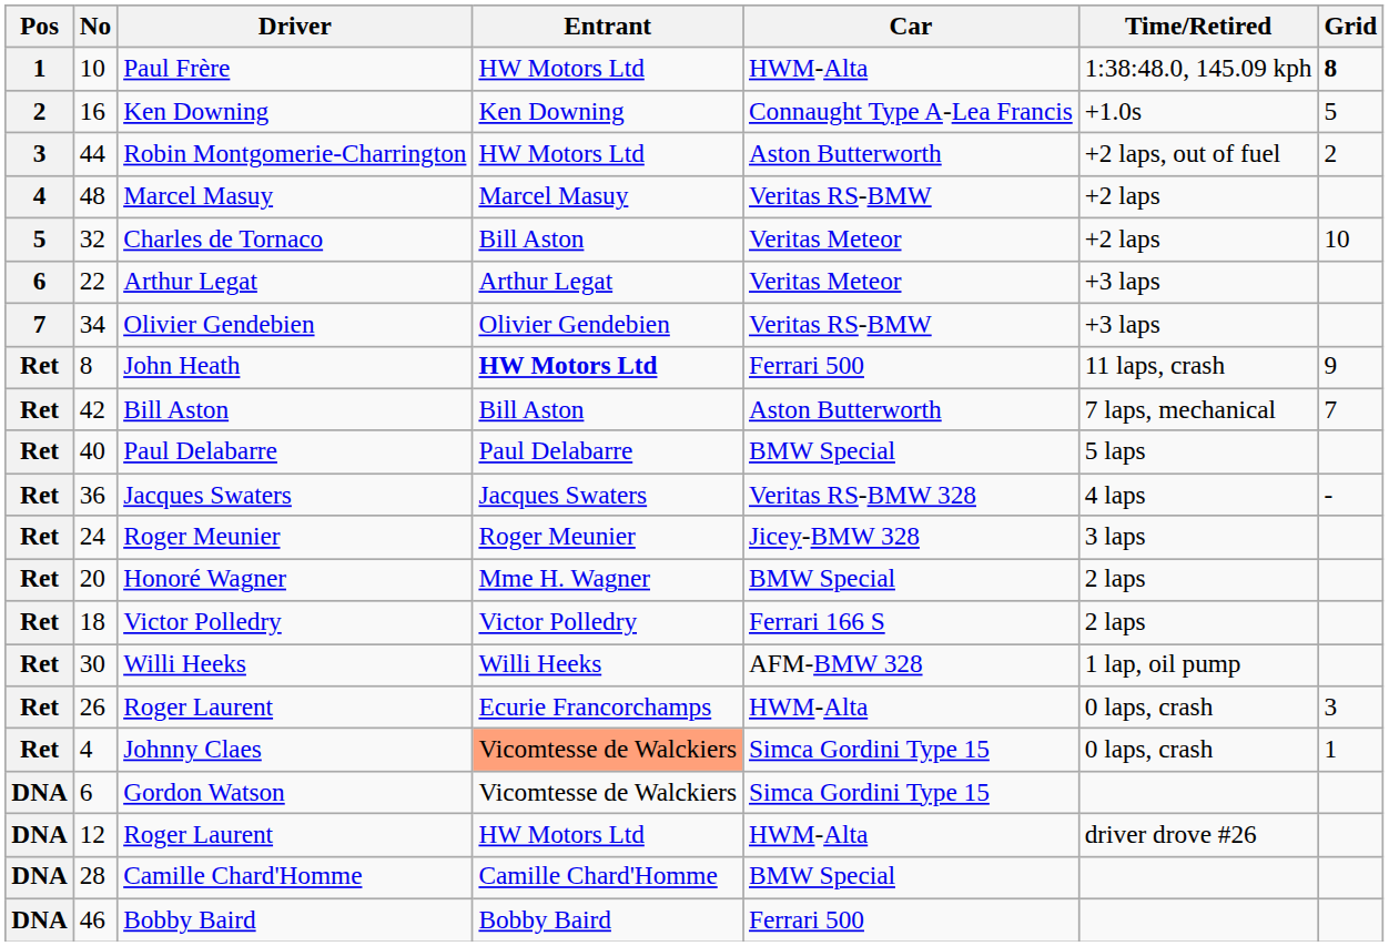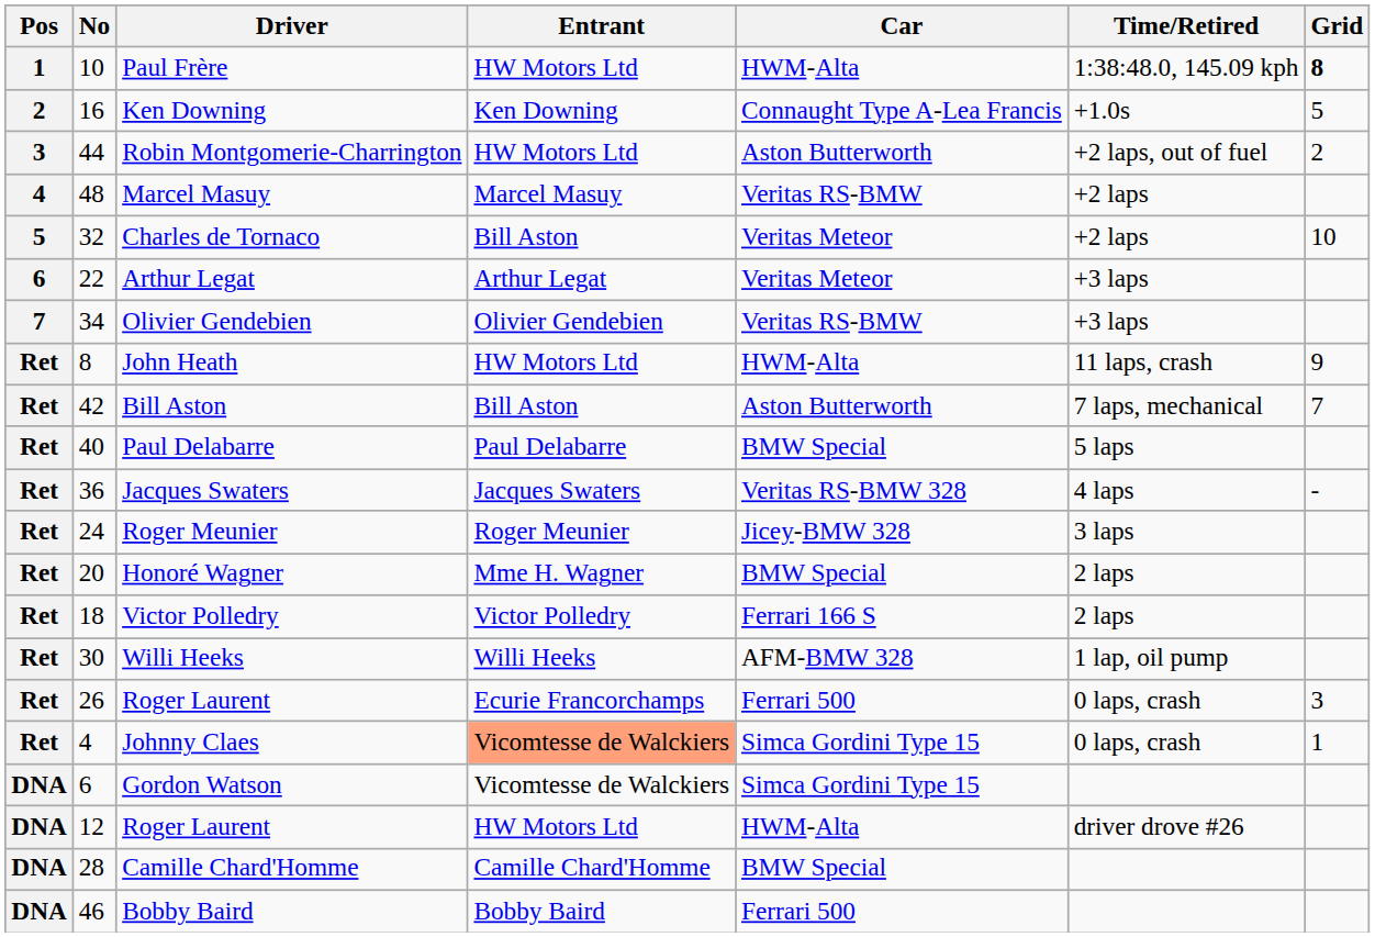John Heath | Entrant: bold -> normal
John Heath | Car: Ferrari 500 -> HWM-Alta
26 / Roger Laurent | Car: HWM-Alta -> Ferrari 500
